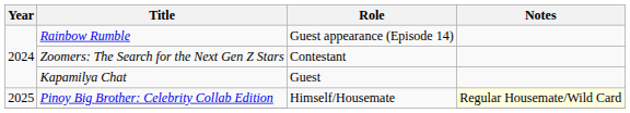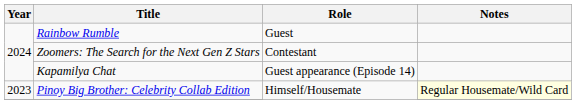Rainbow Rumble | Role: Guest appearance (Episode 14) -> Guest
Kapamilya Chat | Role: Guest -> Guest appearance (Episode 14)
Pinoy Big Brother: Celebrity Collab Edition | Year: 2025 -> 2023
